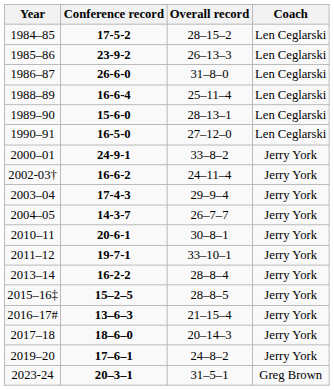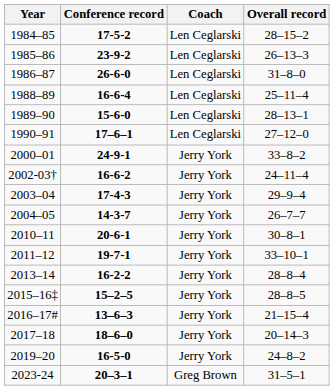columns swapped: Overall record <-> Coach
1990–91 | Conference record: 16-5-0 -> 17–6–1
2019–20 | Conference record: 17–6–1 -> 16-5-0
